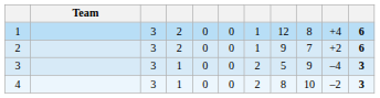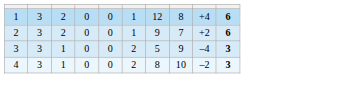- column: Team
